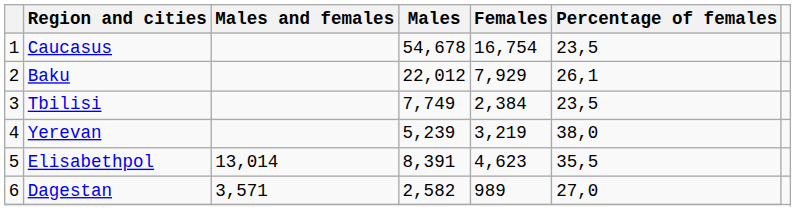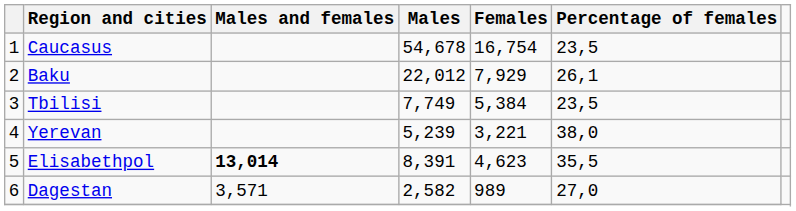Tbilisi | Females: 2,384 -> 5,384
Yerevan | Females: 3,219 -> 3,221
Elisabethpol | Males and females: normal -> bold
